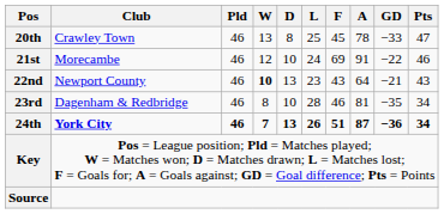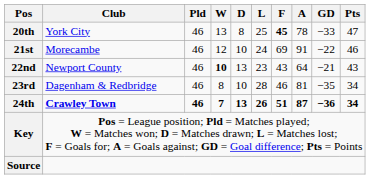20th | Club: Crawley Town -> York City
20th | F: normal -> bold
24th | Club: York City -> Crawley Town
